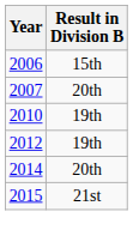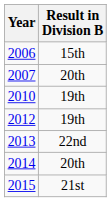+ row: 2013 | 22nd
